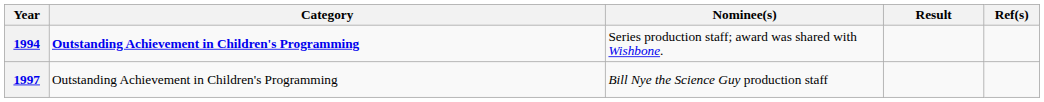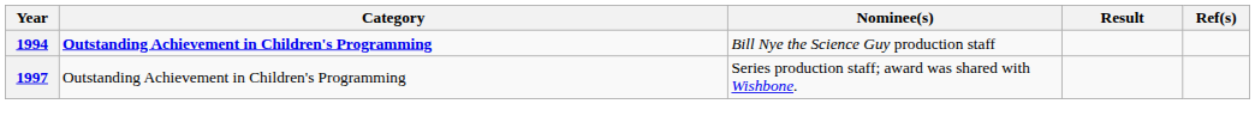1994 | Nominee(s): Series production staff; award was shared with Wishbone. -> Bill Nye the Science Guy production staff
1997 | Nominee(s): Bill Nye the Science Guy production staff -> Series production staff; award was shared with Wishbone.
